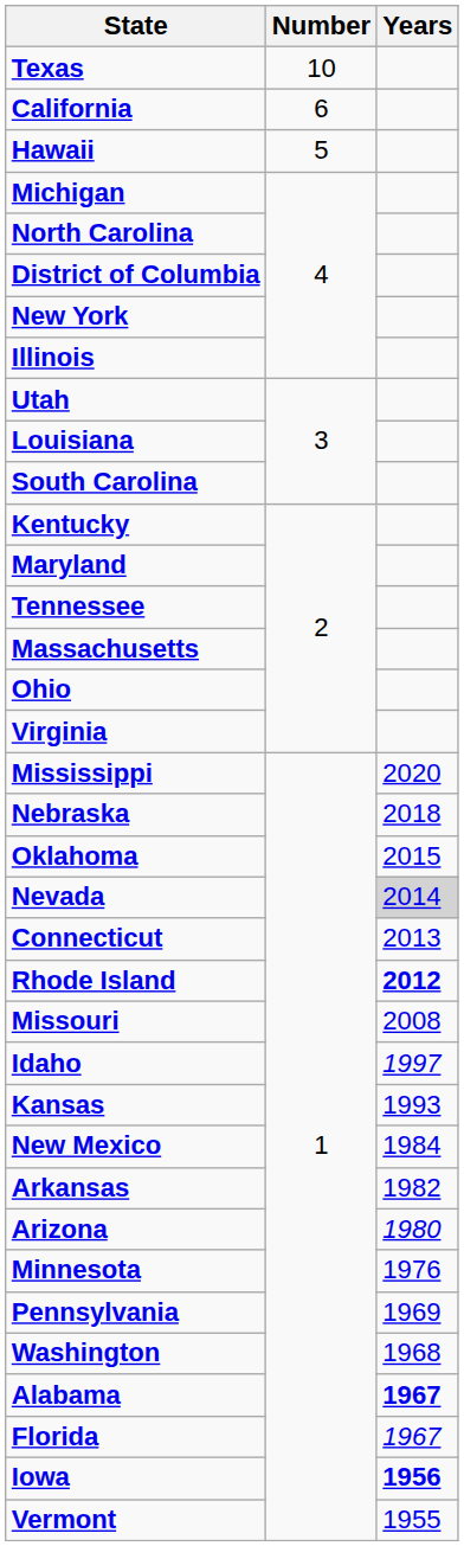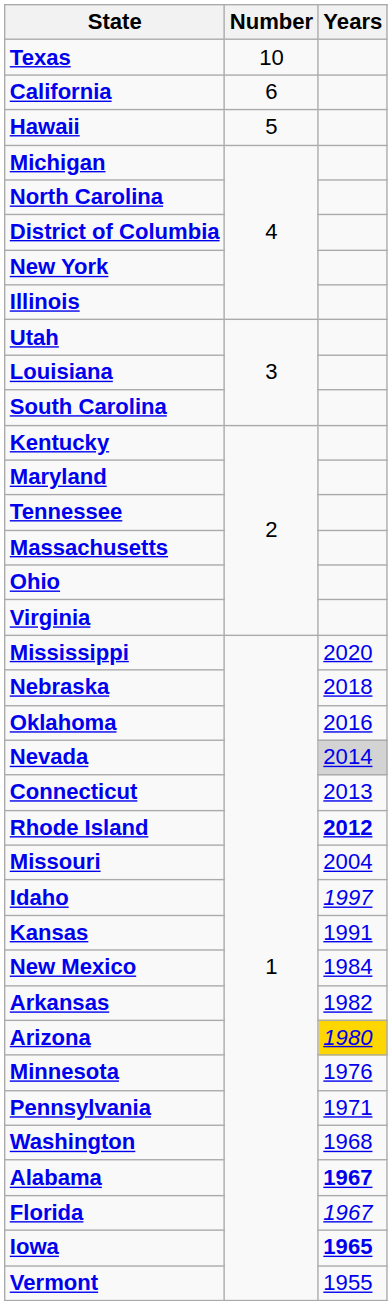Oklahoma | Years: 2015 -> 2016
Missouri | Years: 2008 -> 2004
Kansas | Years: 1993 -> 1991
Arizona | Years: no background -> gold background
Pennsylvania | Years: 1969 -> 1971
Iowa | Years: 1956 -> 1965
